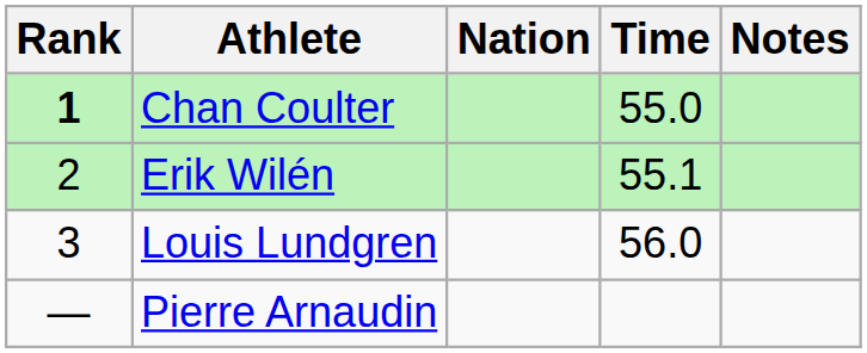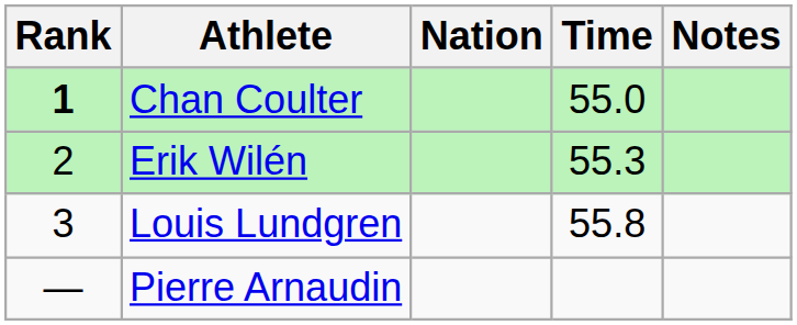Erik Wilén | Time: 55.1 -> 55.3
Louis Lundgren | Time: 56.0 -> 55.8
